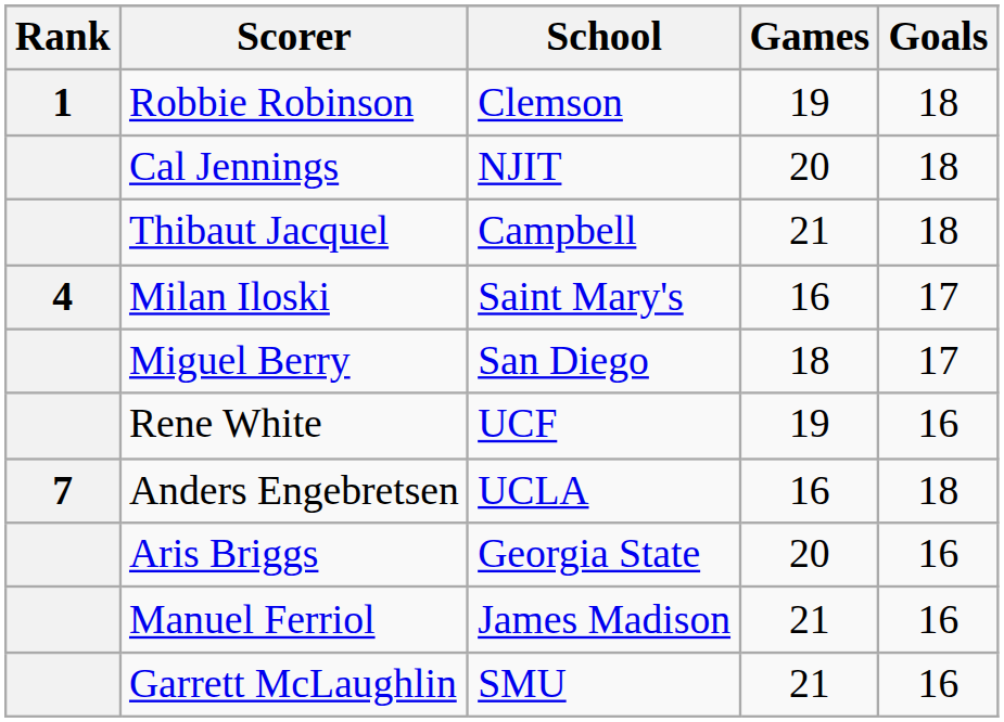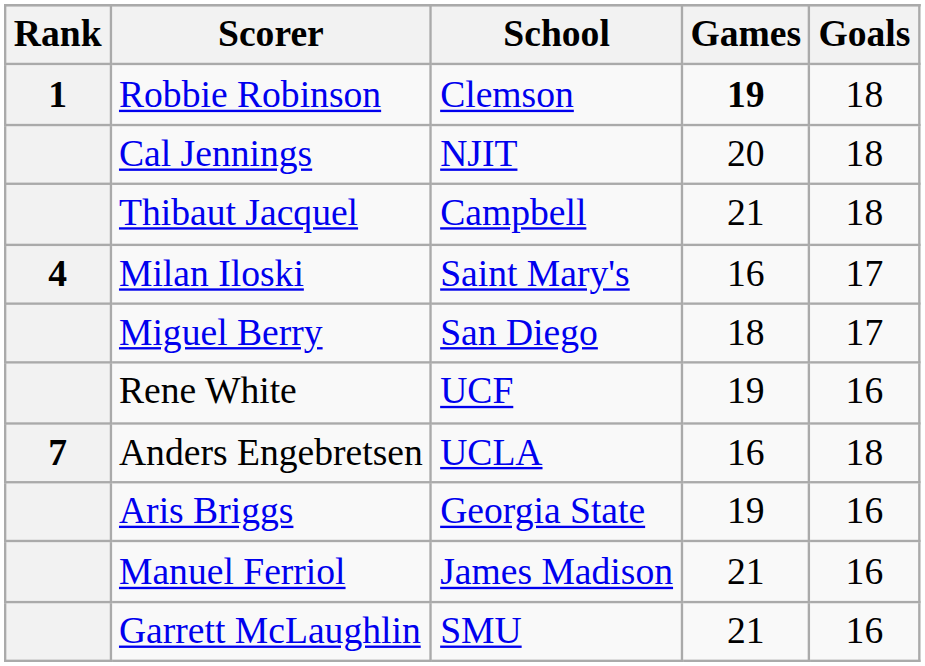Robbie Robinson | Games: normal -> bold
Aris Briggs | Games: 20 -> 19
